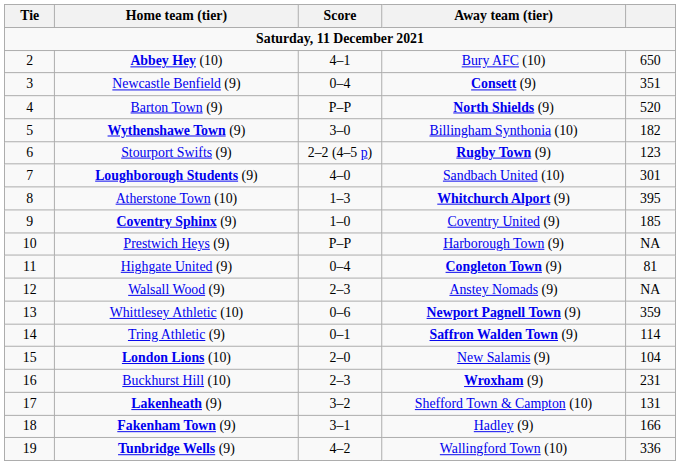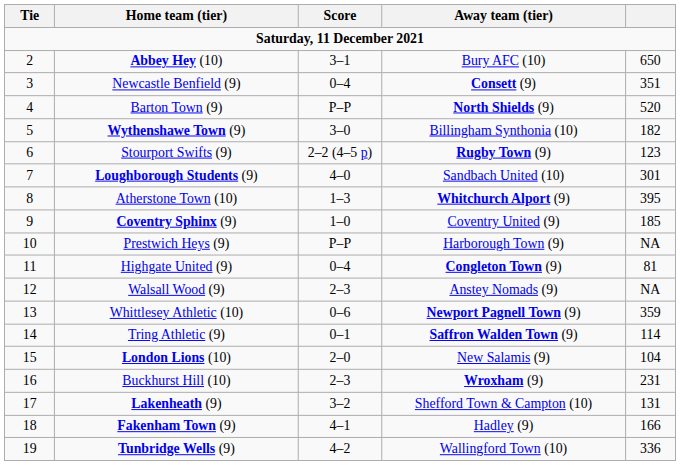Abbey Hey (10) | Score: 4–1 -> 3–1
Fakenham Town (9) | Score: 3–1 -> 4–1
